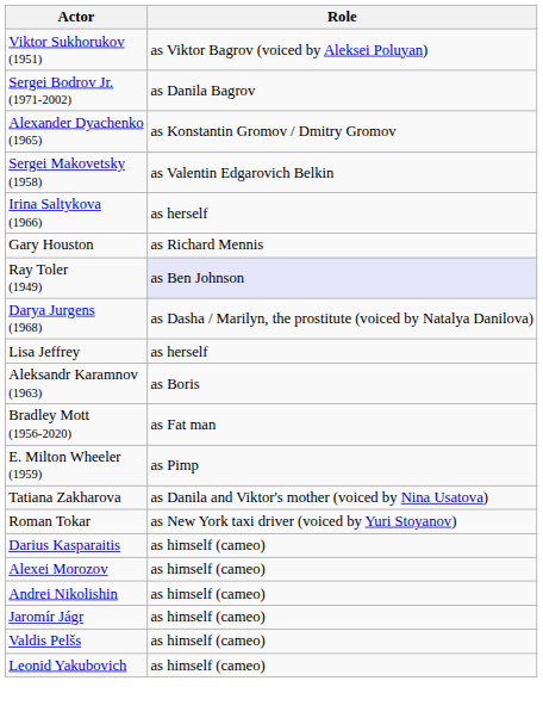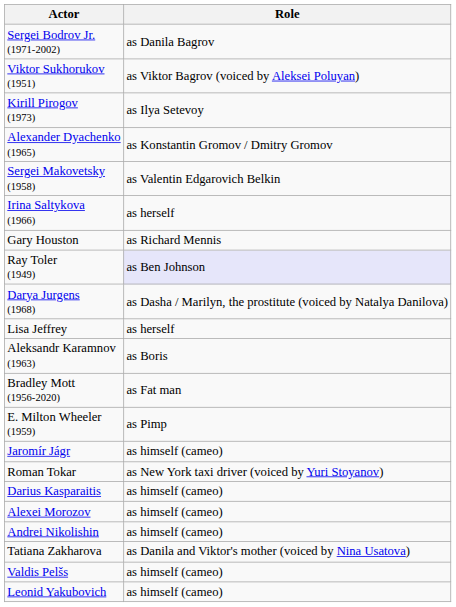rows swapped: Sergei Bodrov Jr. (1971-2002) <-> Viktor Sukhorukov (1951)
+ row: Kirill Pirogov (1973) | as Ilya Setevoy
rows swapped: Tatiana Zakharova <-> Jaromír Jágr
